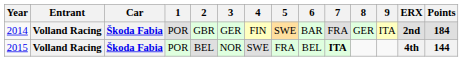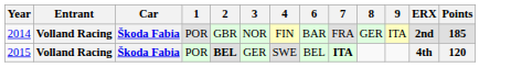- column: 5 | SWE | FRA
2014 | 3: GER -> NOR
2014 | Points: 184 -> 185
2015 | 2: normal -> bold
2015 | 3: NOR -> GER
2015 | Points: 144 -> 120
